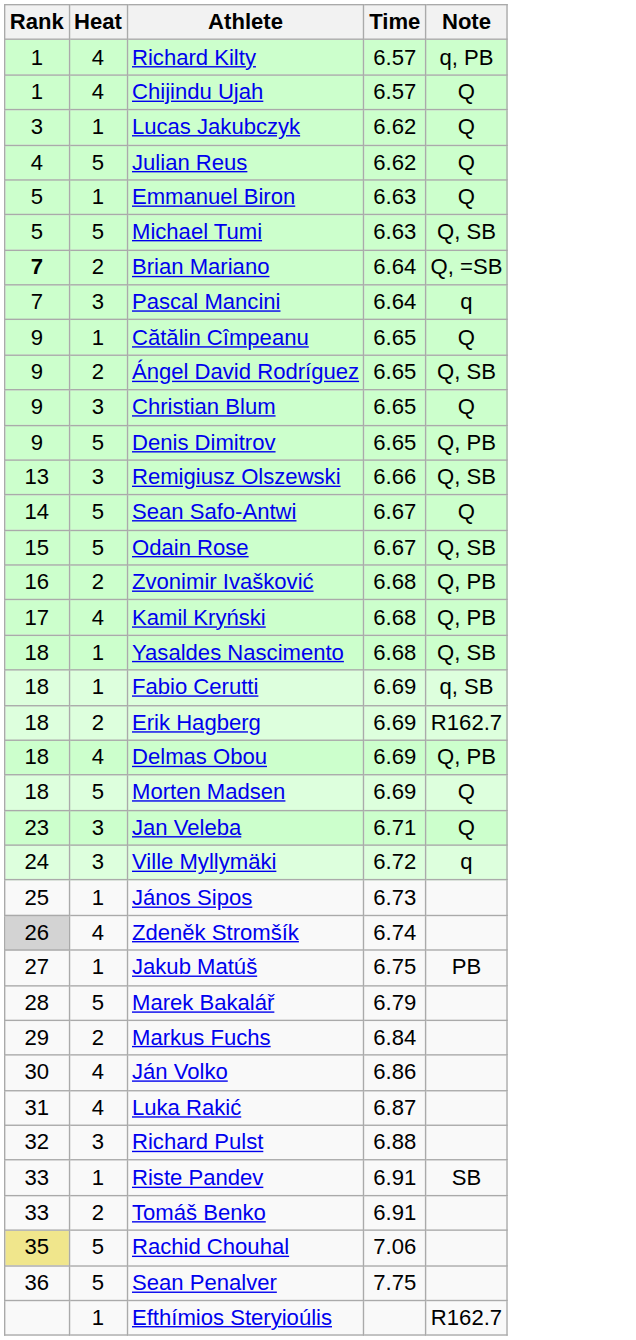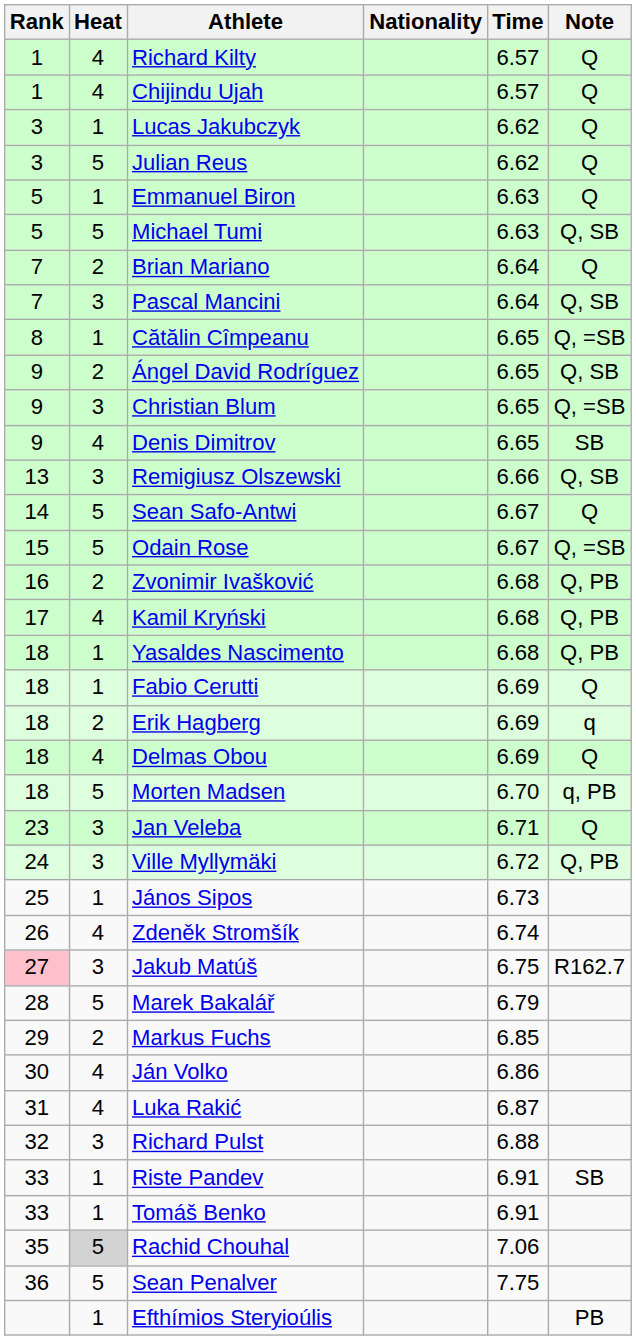+ column: Nationality
Richard Kilty | Note: q, PB -> Q
Julian Reus | Rank: 4 -> 3
Brian Mariano | Rank: bold -> normal
Brian Mariano | Note: Q, =SB -> Q
Pascal Mancini | Note: q -> Q, SB
Cătălin Cîmpeanu | Rank: 9 -> 8
Cătălin Cîmpeanu | Note: Q -> Q, =SB
Christian Blum | Note: Q -> Q, =SB
Denis Dimitrov | Heat: 5 -> 4
Denis Dimitrov | Note: Q, PB -> SB
Odain Rose | Note: Q, SB -> Q, =SB
Yasaldes Nascimento | Note: Q, SB -> Q, PB
Fabio Cerutti | Note: q, SB -> Q
Erik Hagberg | Note: R162.7 -> q
Delmas Obou | Note: Q, PB -> Q
Morten Madsen | Time: 6.69 -> 6.70
Morten Madsen | Note: Q -> q, PB
Ville Myllymäki | Note: q -> Q, PB
Zdeněk Stromšík | Rank: lightgrey background -> no background
Jakub Matúš | Rank: no background -> pink background
Jakub Matúš | Heat: 1 -> 3
Jakub Matúš | Note: PB -> R162.7
Markus Fuchs | Time: 6.84 -> 6.85
Tomáš Benko | Heat: 2 -> 1
Rachid Chouhal | Rank: khaki background -> no background
Rachid Chouhal | Heat: no background -> lightgrey background
Efthímios Steryioúlis | Note: R162.7 -> PB
